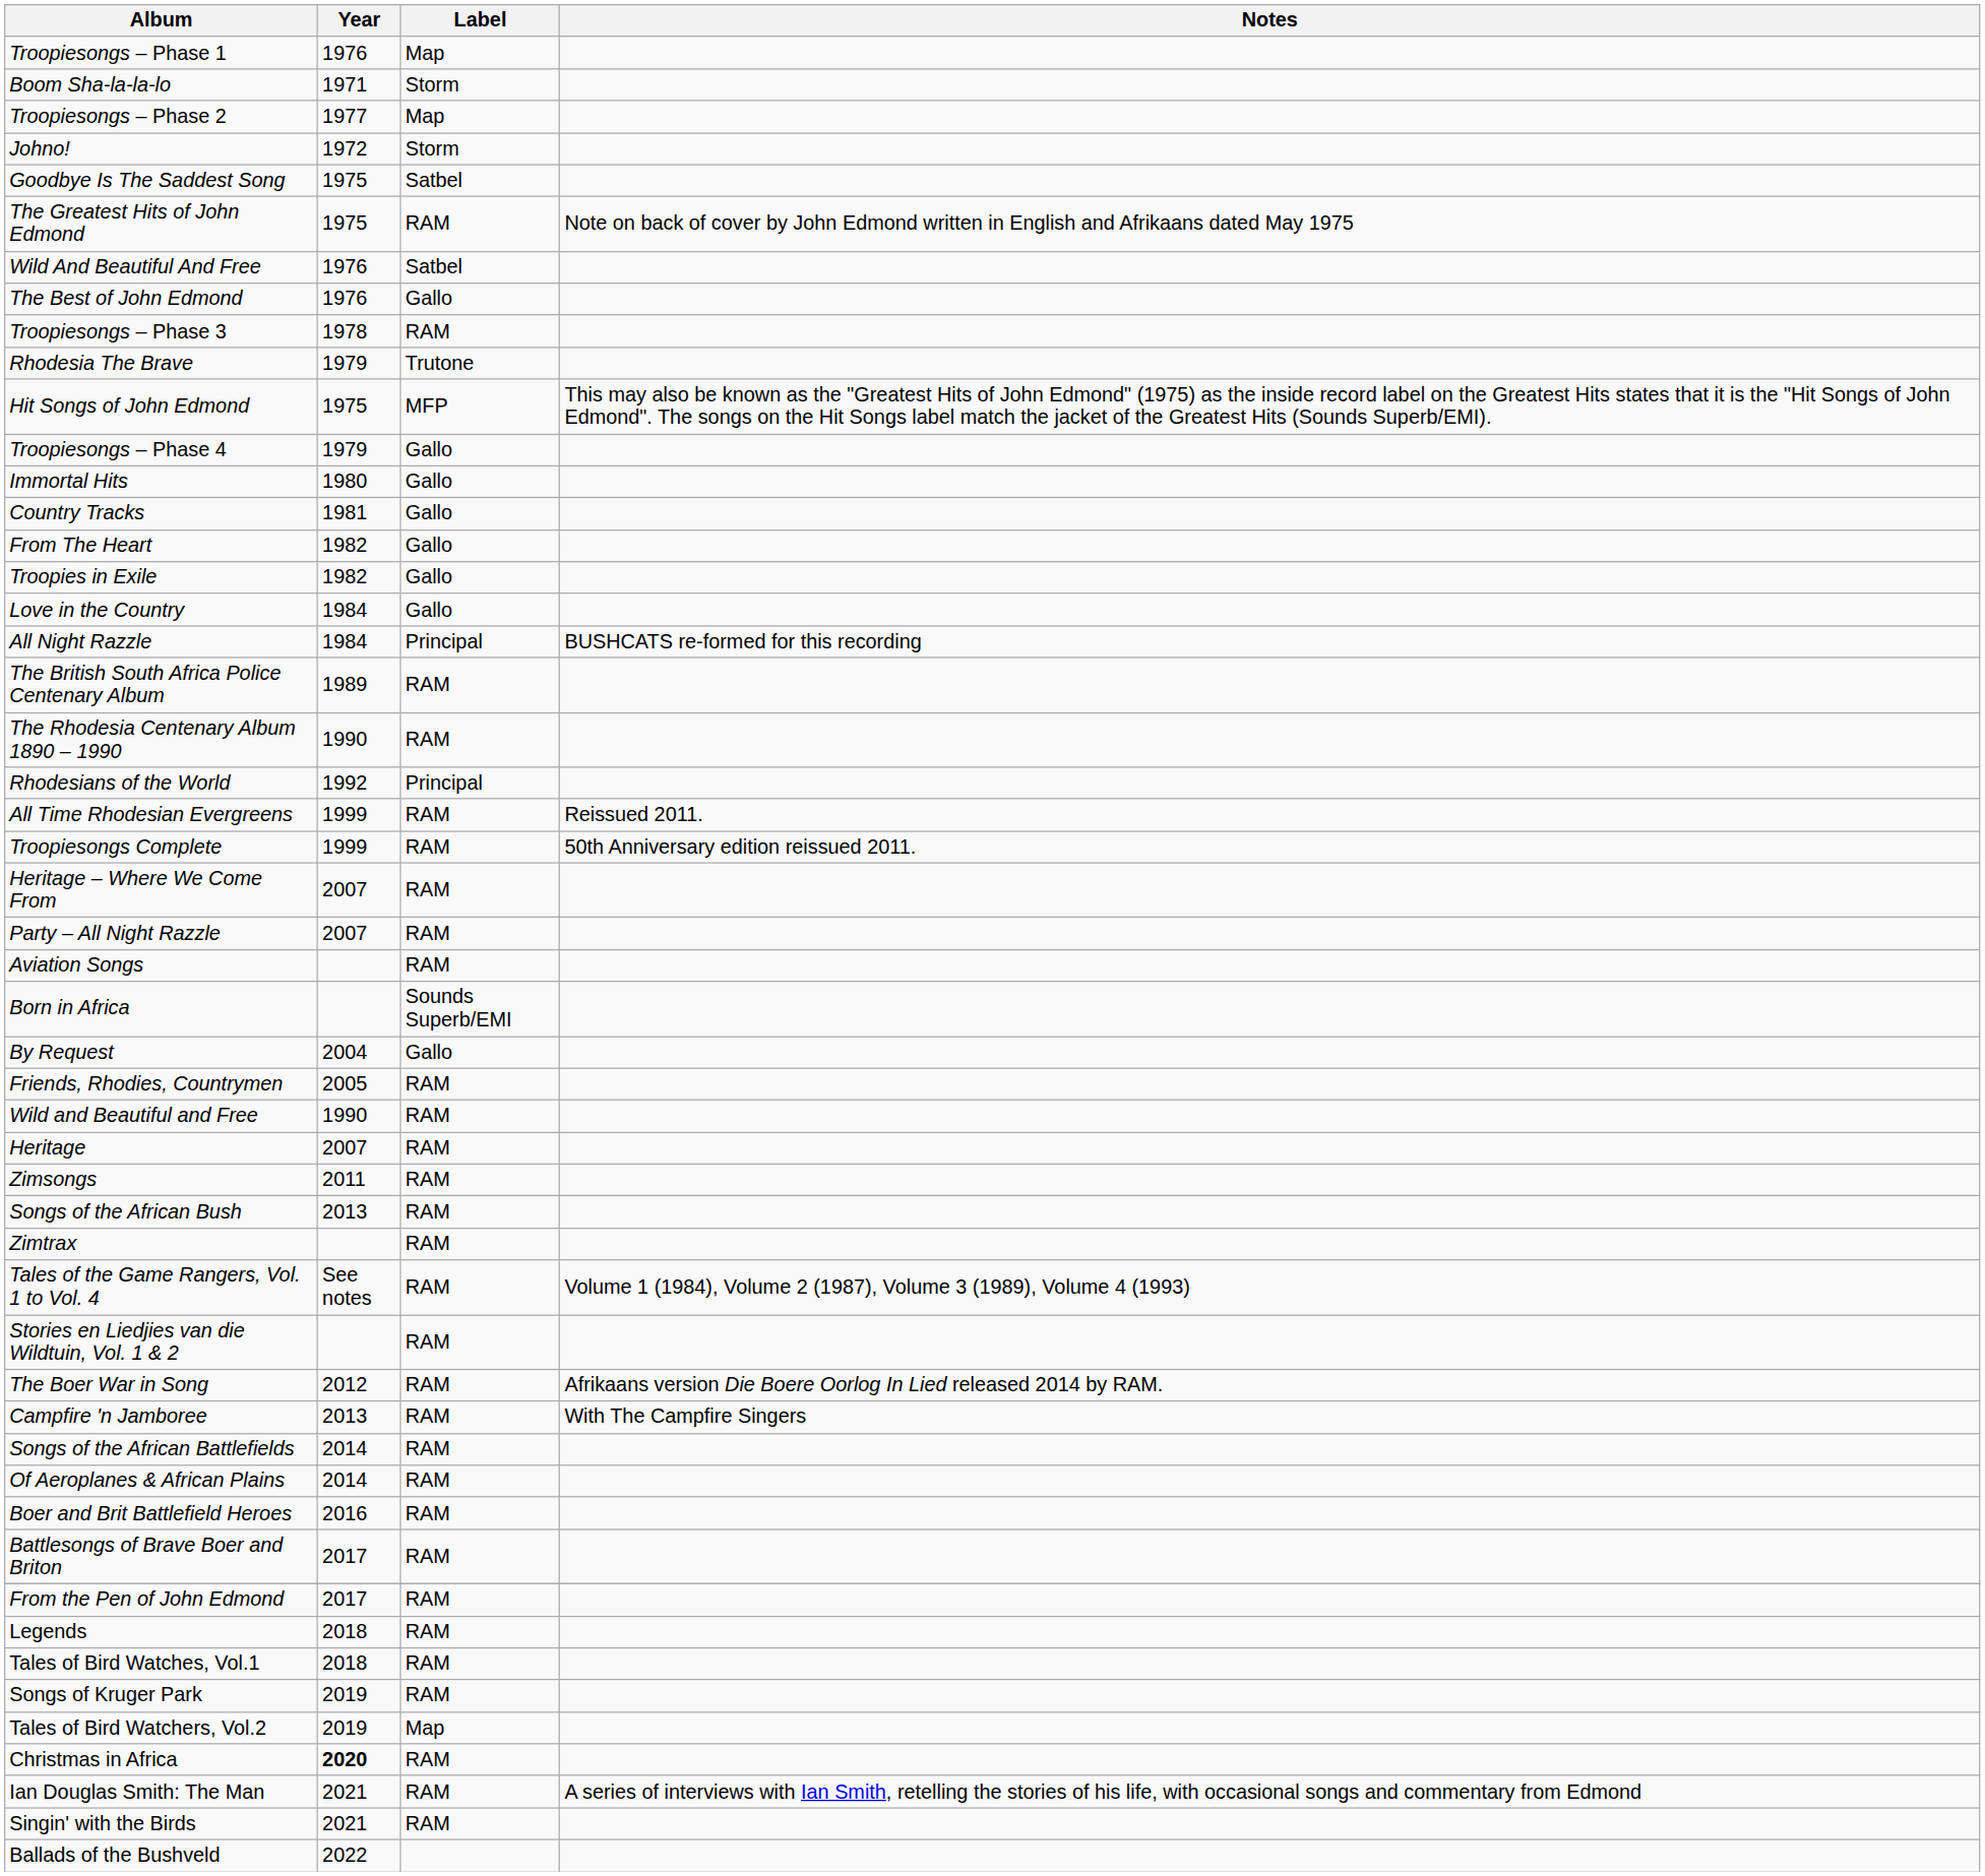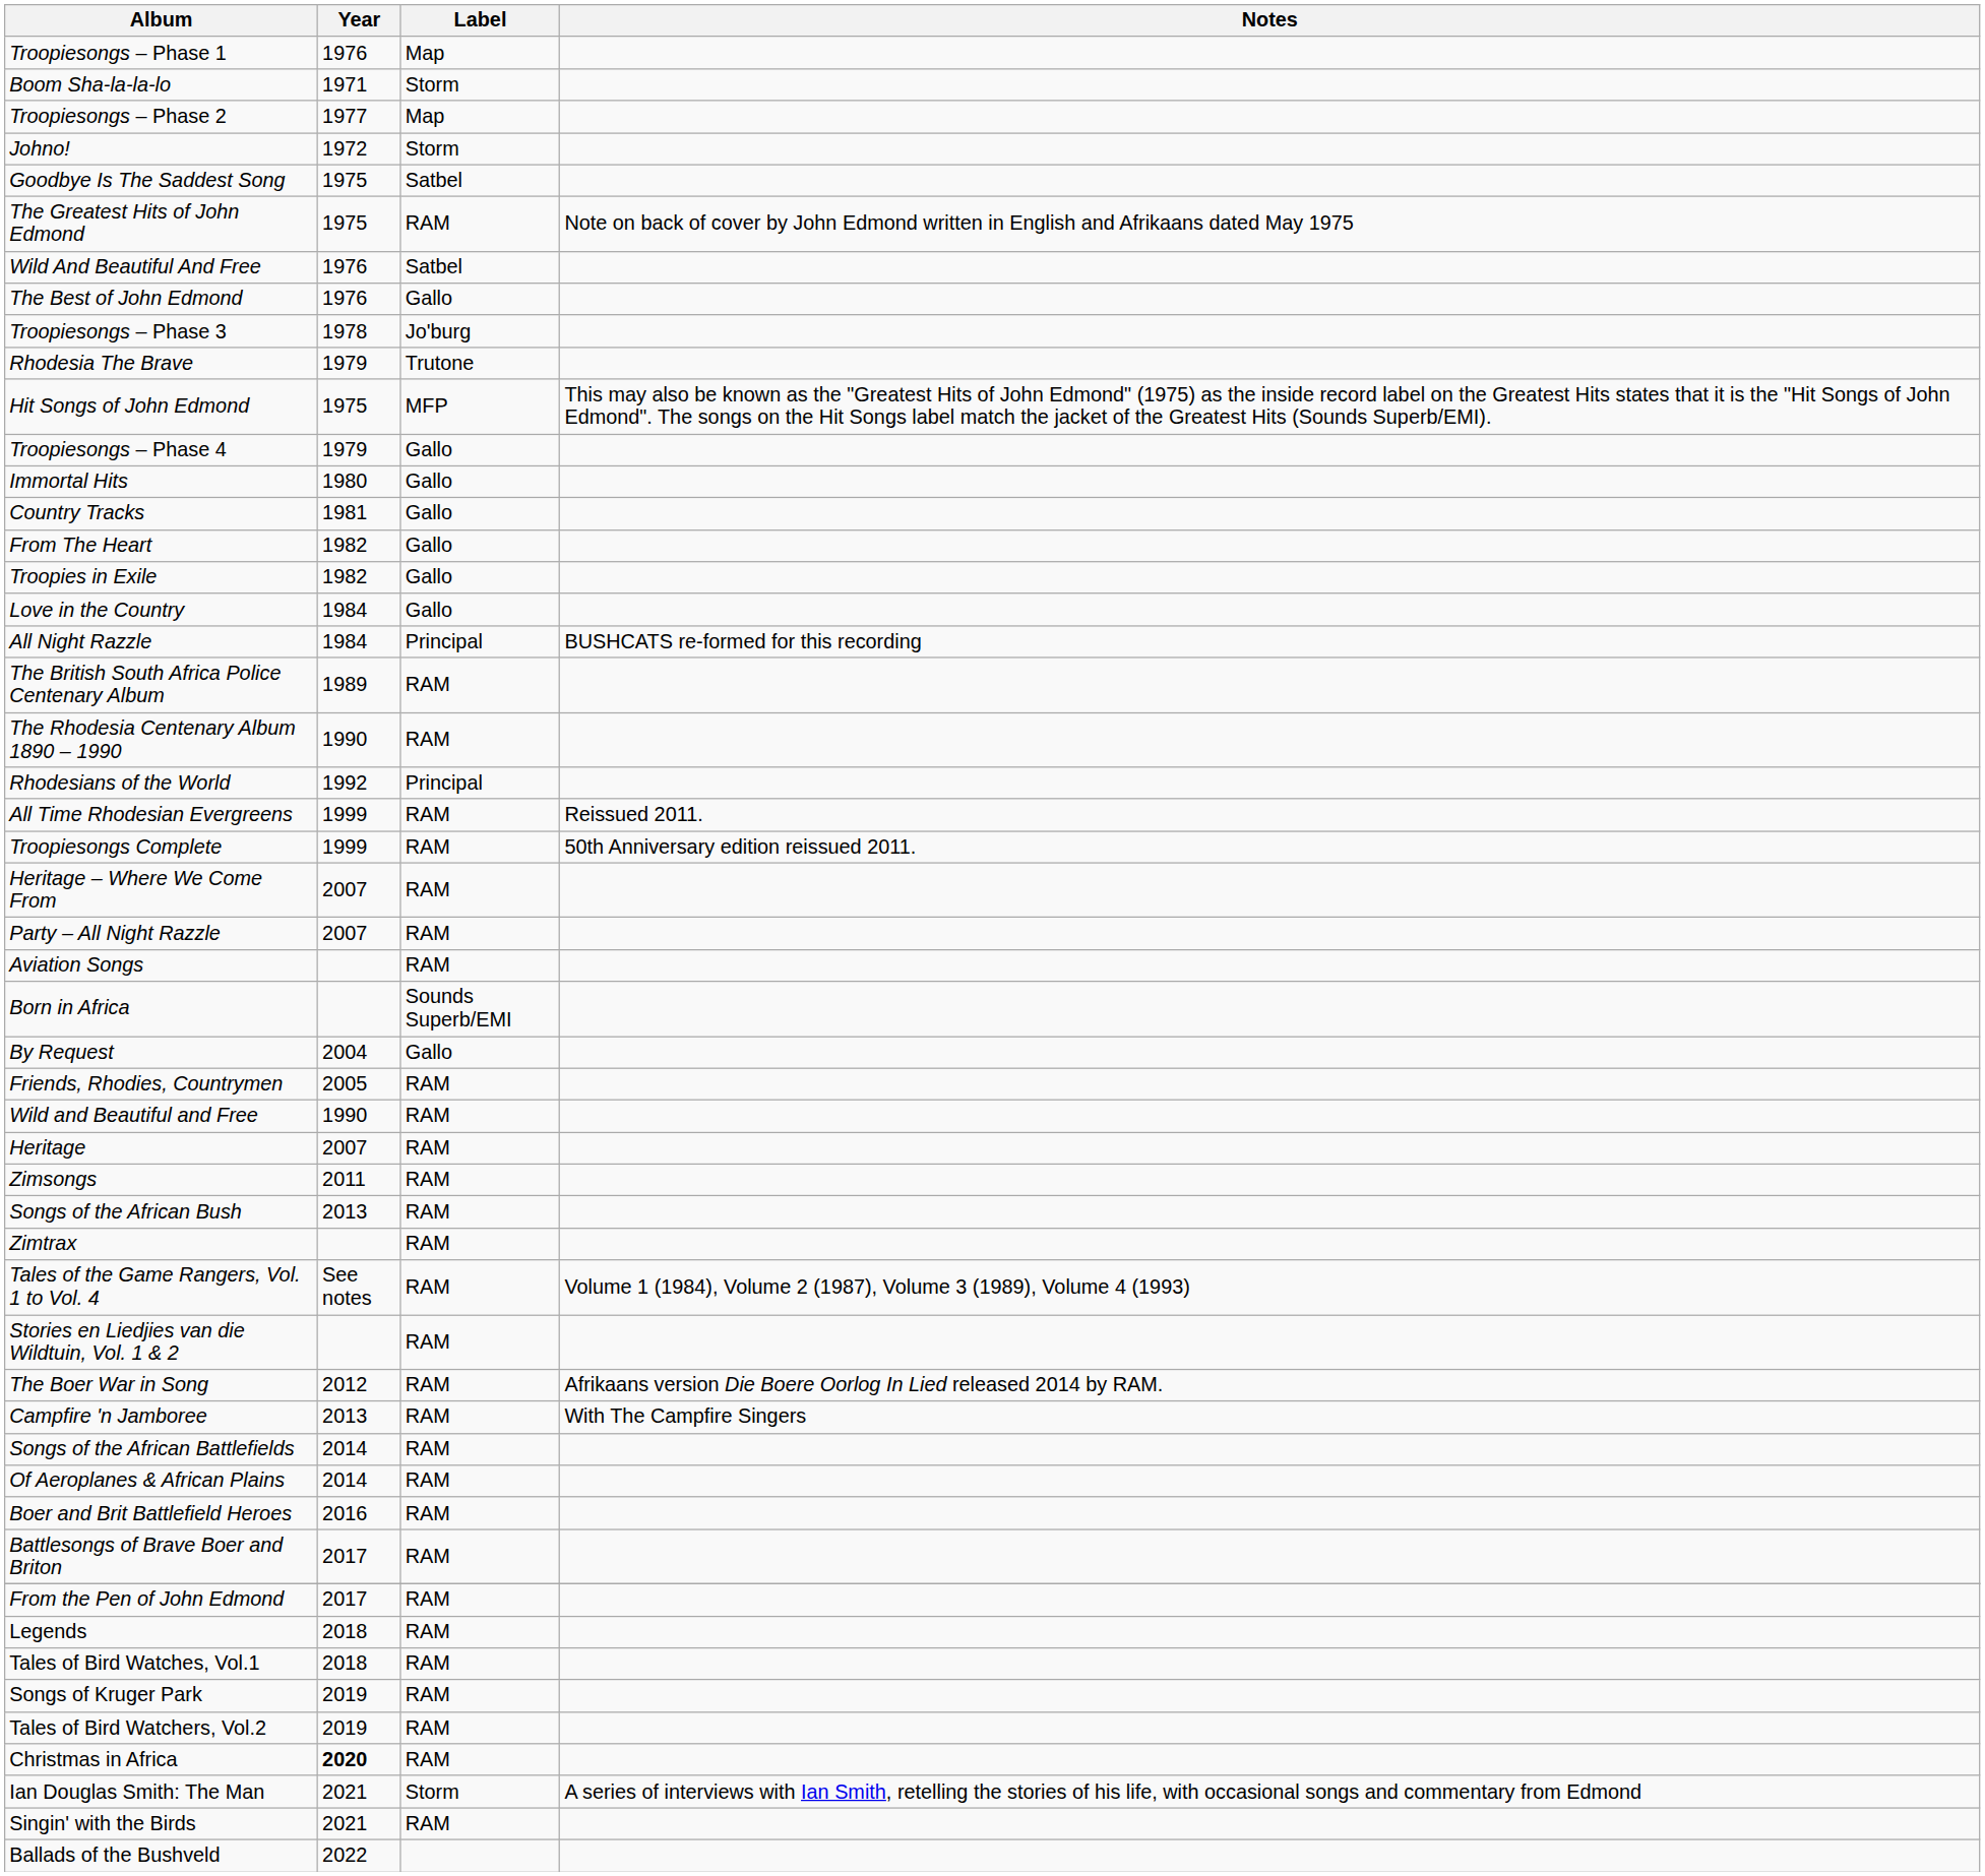Troopiesongs – Phase 3 | Label: RAM -> Jo'burg
Tales of Bird Watchers, Vol.2 | Label: Map -> RAM
Ian Douglas Smith: The Man | Label: RAM -> Storm
